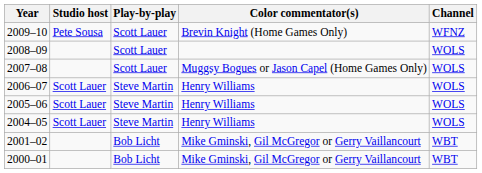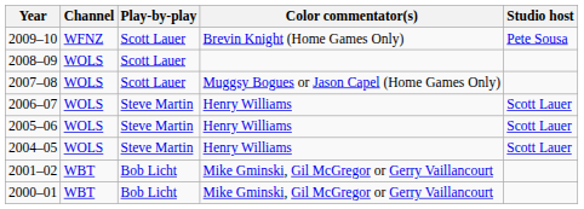columns swapped: Channel <-> Studio host
